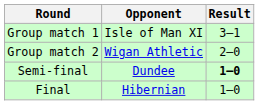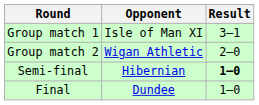Semi-final | Opponent: Dundee -> Hibernian
Final | Opponent: Hibernian -> Dundee
